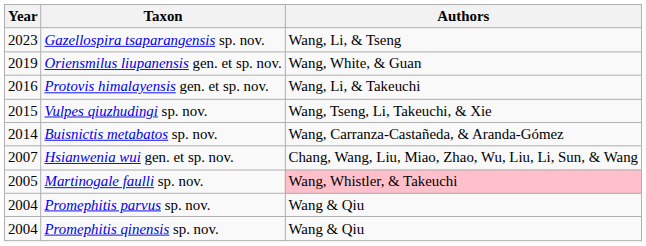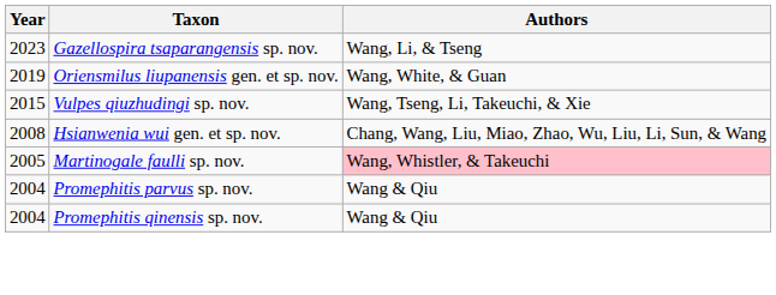- row: 2016 | Protovis himalayensis gen. et sp. nov. | Wang, Li, & Takeuchi
- row: 2014 | Buisnictis metabatos sp. nov. | Wang, Carranza-Castañeda, & Aranda-Gómez
Hsianwenia wui gen. et sp. nov. | Year: 2007 -> 2008
